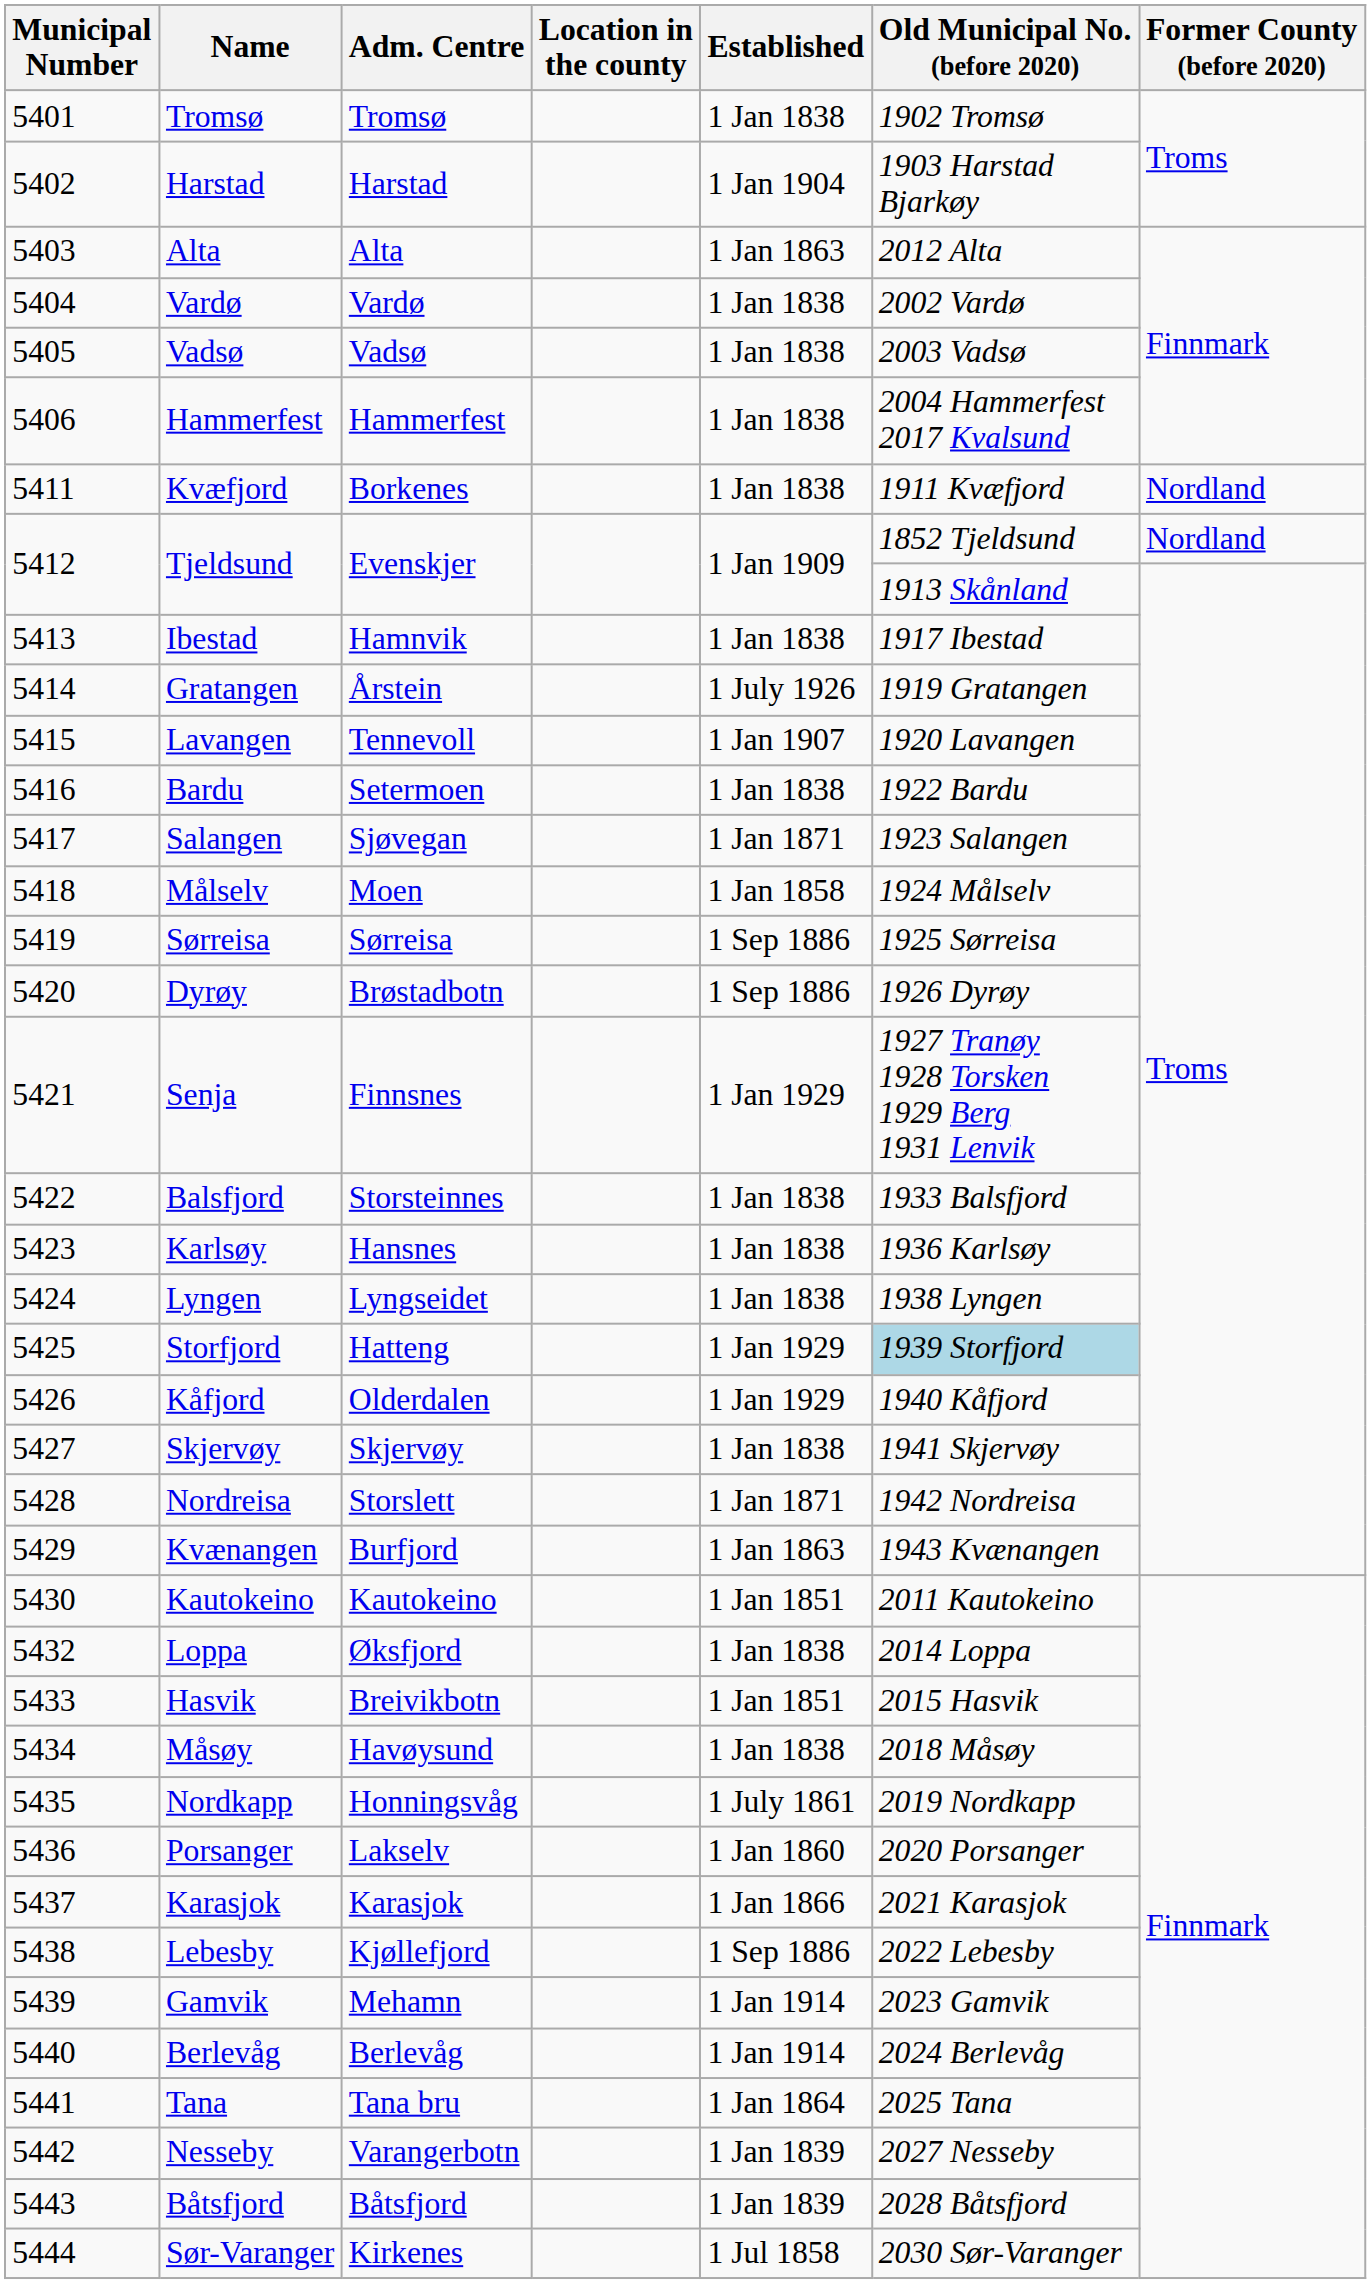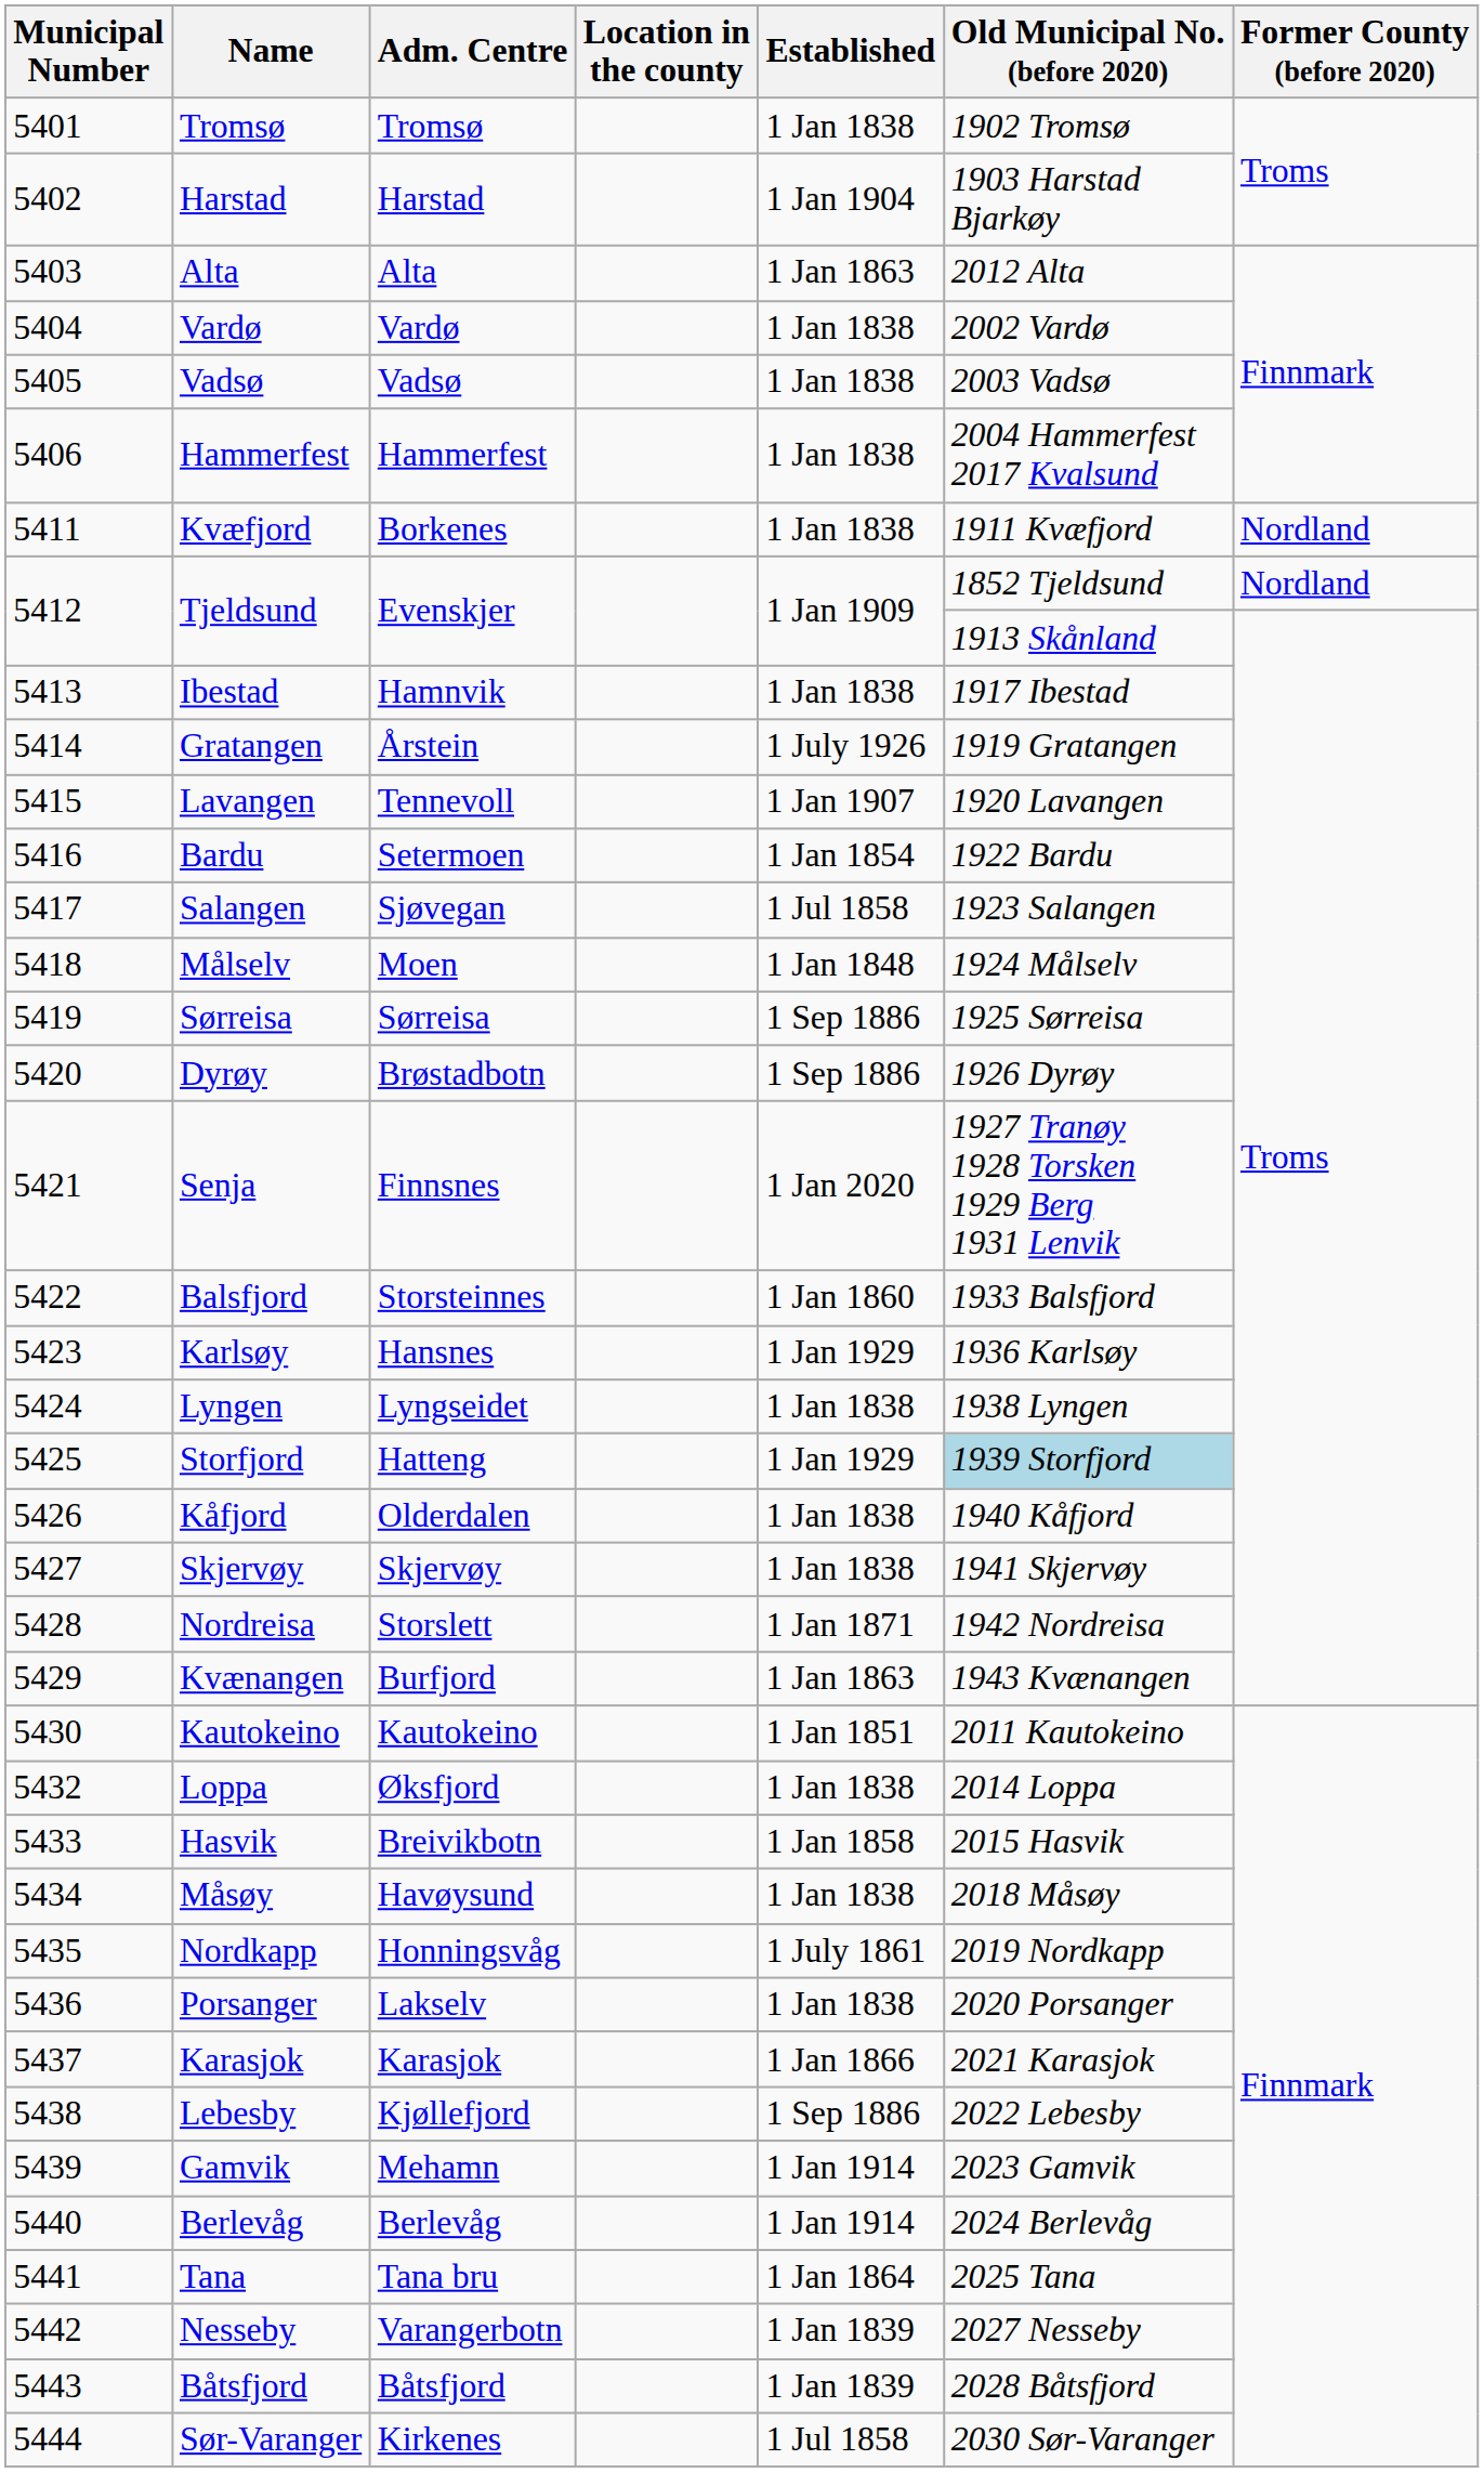Bardu | Established: 1 Jan 1838 -> 1 Jan 1854
Salangen | Established: 1 Jan 1871 -> 1 Jul 1858
Målselv | Established: 1 Jan 1858 -> 1 Jan 1848
Senja | Established: 1 Jan 1929 -> 1 Jan 2020
Balsfjord | Established: 1 Jan 1838 -> 1 Jan 1860
Karlsøy | Established: 1 Jan 1838 -> 1 Jan 1929
Kåfjord | Established: 1 Jan 1929 -> 1 Jan 1838
Hasvik | Established: 1 Jan 1851 -> 1 Jan 1858
Porsanger | Established: 1 Jan 1860 -> 1 Jan 1838
